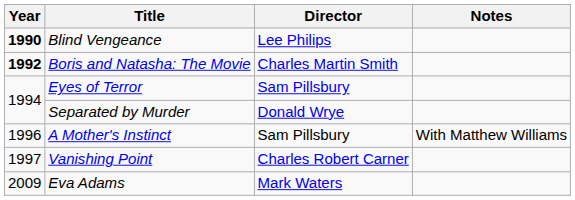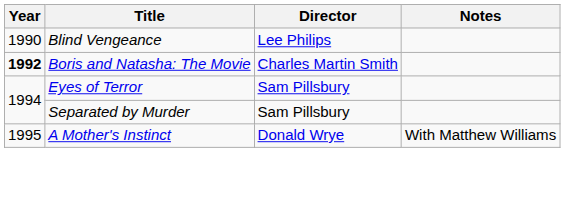Blind Vengeance | Year: bold -> normal
Separated by Murder | Director: Donald Wrye -> Sam Pillsbury
A Mother's Instinct | Year: 1996 -> 1995
A Mother's Instinct | Director: Sam Pillsbury -> Donald Wrye
- row: 1997 | Vanishing Point | Charles Robert Carner
- row: 2009 | Eva Adams | Mark Waters
